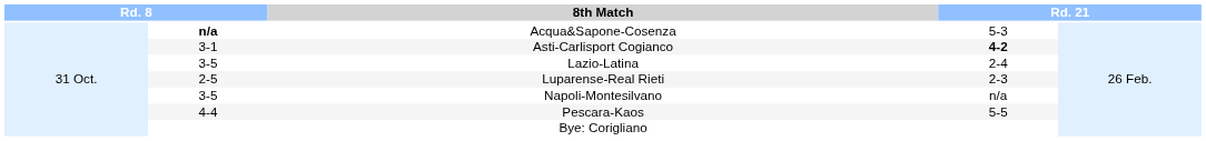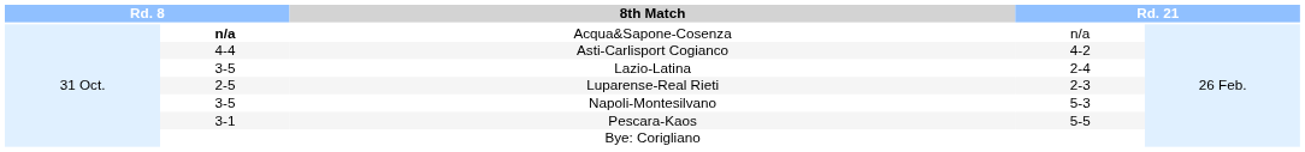Acqua&Sapone-Cosenza | column 4: 5-3 -> n/a
Asti-Carlisport Cogianco | column 2: 3-1 -> 4-4
Asti-Carlisport Cogianco | column 4: bold -> normal
Napoli-Montesilvano | column 4: n/a -> 5-3
Pescara-Kaos | column 2: 4-4 -> 3-1
